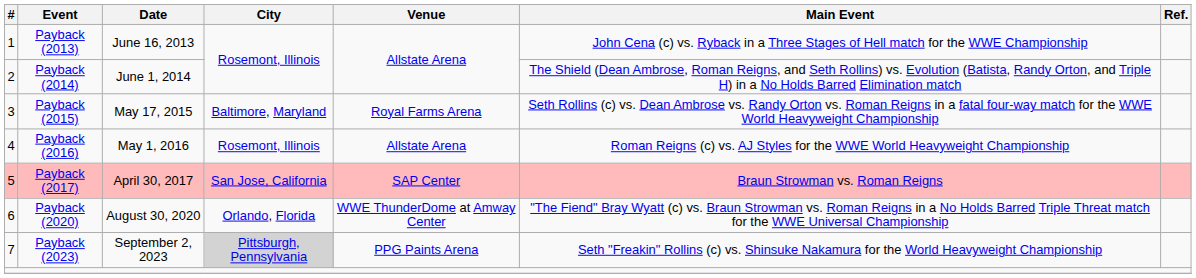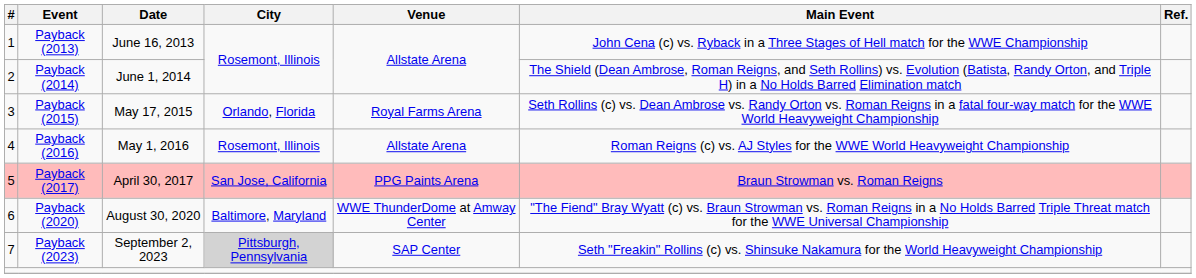Payback (2015) | City: Baltimore, Maryland -> Orlando, Florida
Payback (2017) | Venue: SAP Center -> PPG Paints Arena
Payback (2020) | City: Orlando, Florida -> Baltimore, Maryland
Payback (2023) | Venue: PPG Paints Arena -> SAP Center
